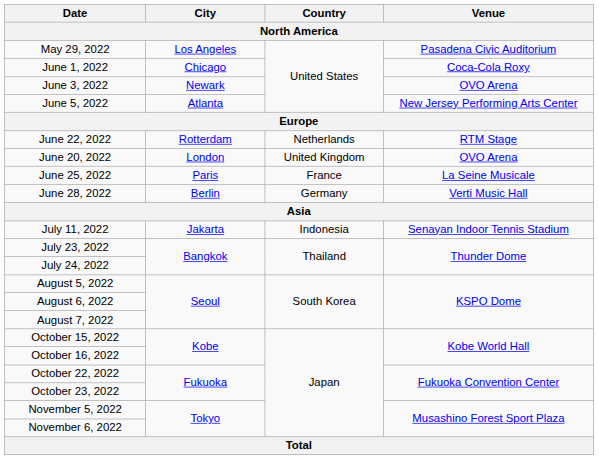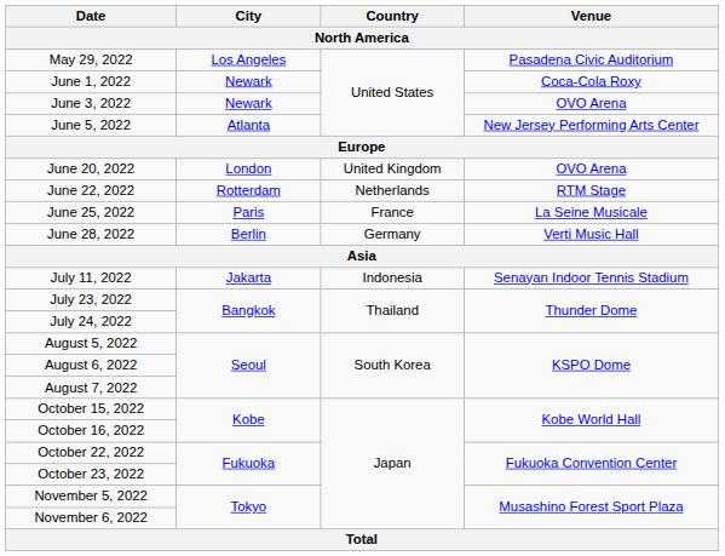June 1, 2022 | City: Chicago -> Newark
rows swapped: June 20, 2022 <-> June 22, 2022
